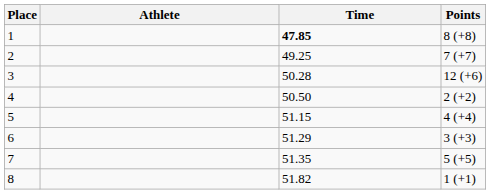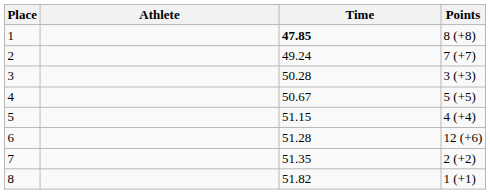2 | Time: 49.25 -> 49.24
3 | Points: 12 (+6) -> 3 (+3)
4 | Time: 50.50 -> 50.67
4 | Points: 2 (+2) -> 5 (+5)
6 | Time: 51.29 -> 51.28
6 | Points: 3 (+3) -> 12 (+6)
7 | Points: 5 (+5) -> 2 (+2)
